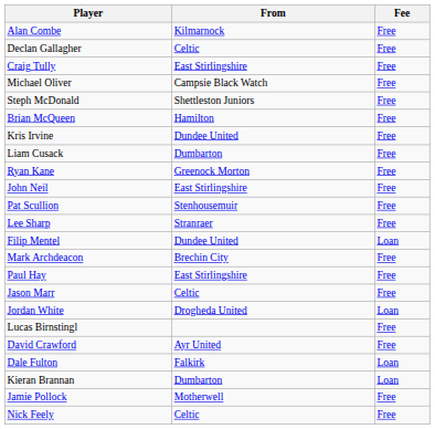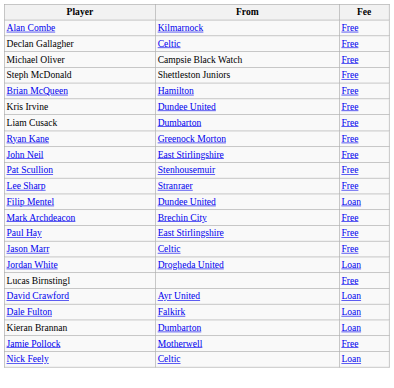- row: Craig Tully | East Stirlingshire | Free
David Crawford | Fee: Free -> Loan
Nick Feely | Fee: Free -> Loan
